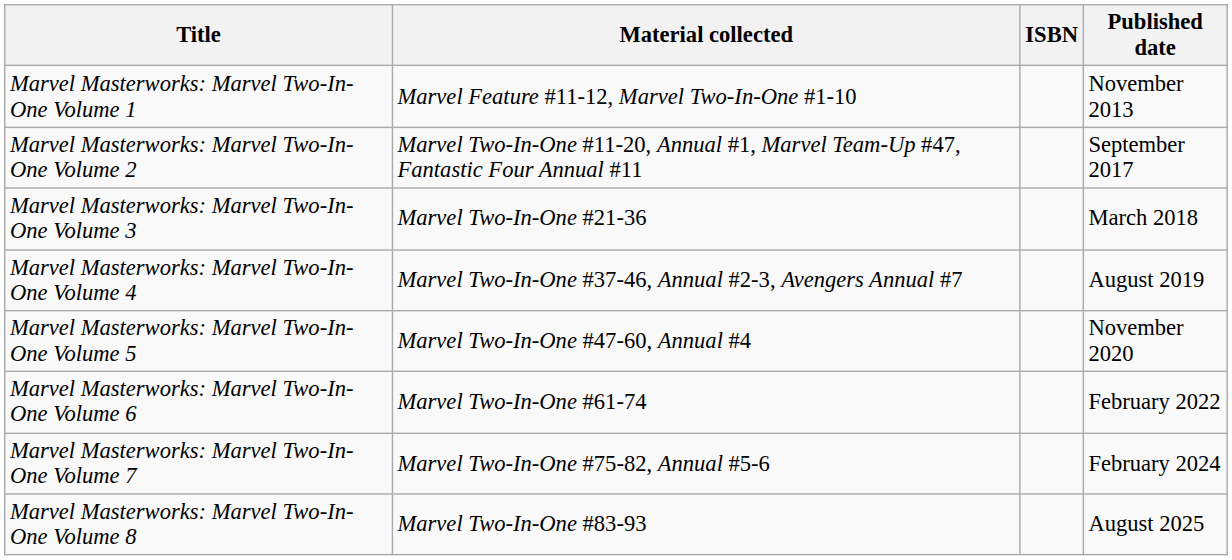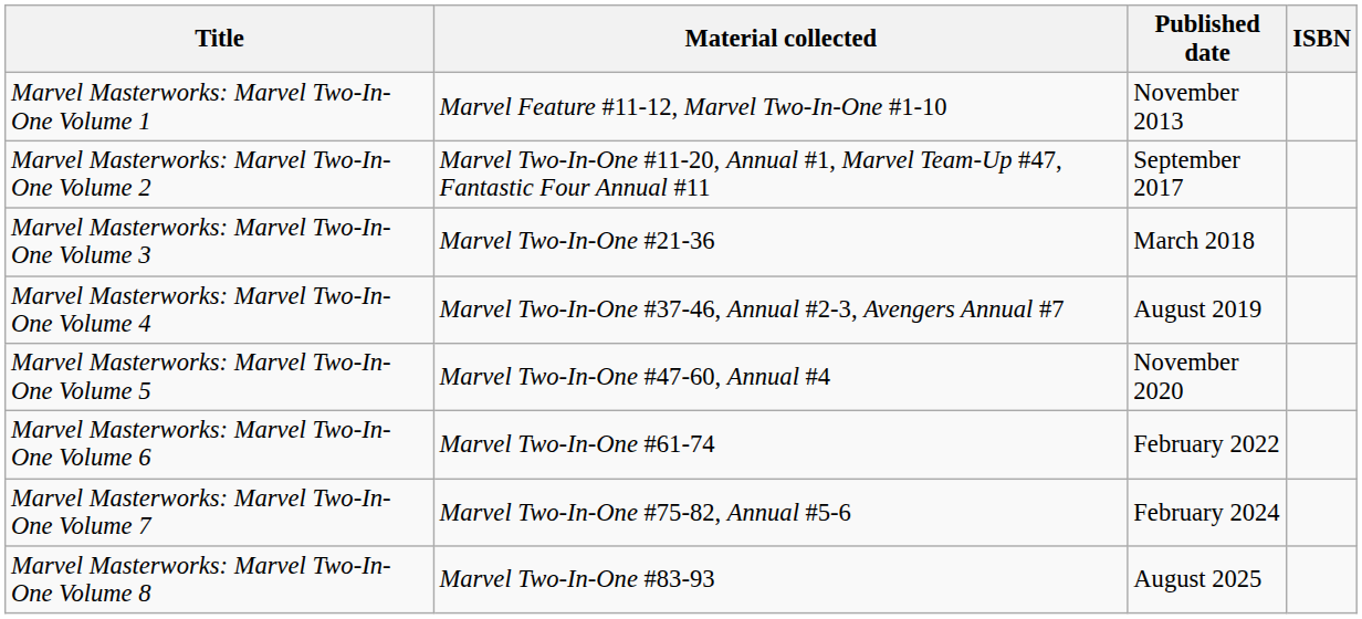columns swapped: Published date <-> ISBN
